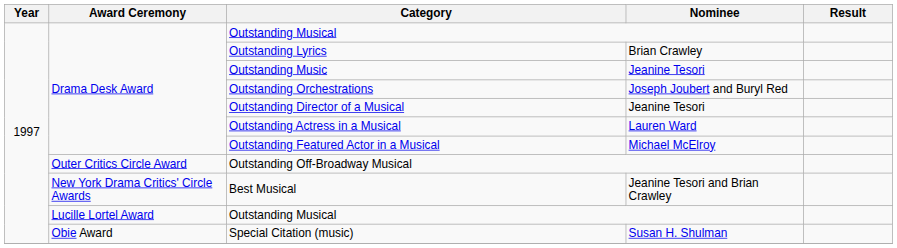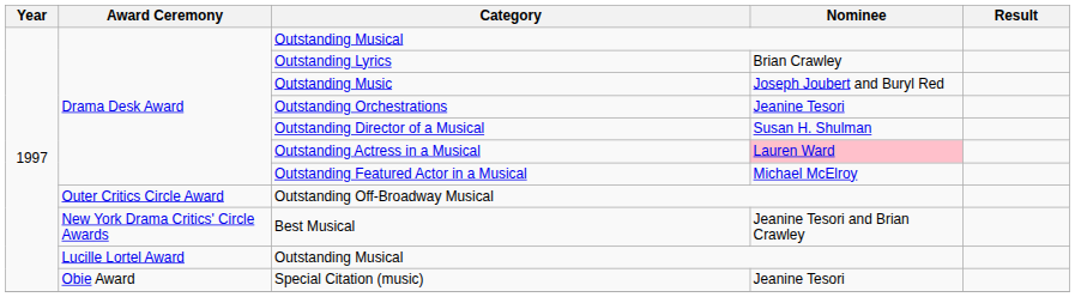Outstanding Music | Nominee: Jeanine Tesori -> Joseph Joubert and Buryl Red
Outstanding Orchestrations | Nominee: Joseph Joubert and Buryl Red -> Jeanine Tesori
Outstanding Director of a Musical | Nominee: Jeanine Tesori -> Susan H. Shulman
Outstanding Actress in a Musical | Nominee: no background -> pink background
Special Citation (music) | Nominee: Susan H. Shulman -> Jeanine Tesori
